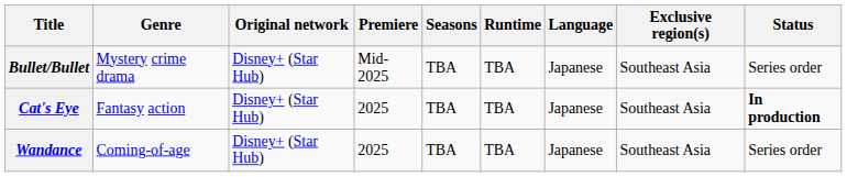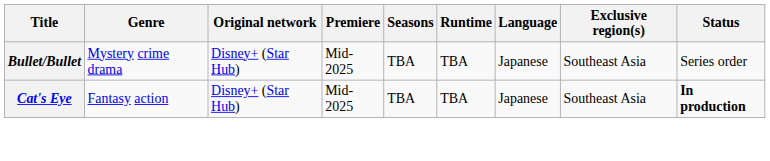Cat's Eye | Premiere: 2025 -> Mid-2025
- row: Wandance | Coming-of-age | Disney+ (Star Hub) | 2025 | TBA | TBA | Japanese | Southeast Asia | Series order
